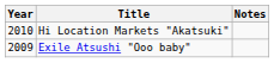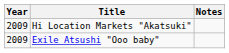Hi Location Markets "Akatsuki" | Year: 2010 -> 2009
